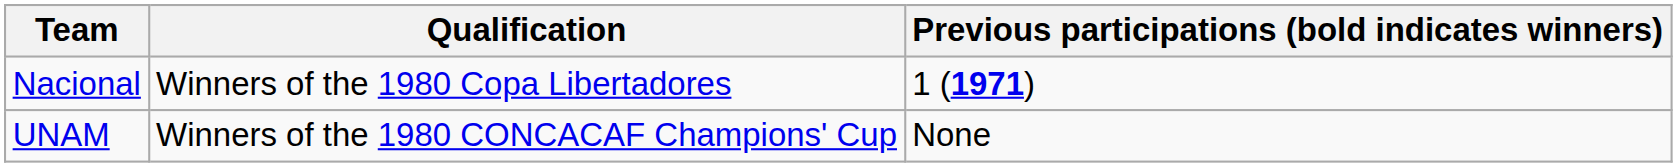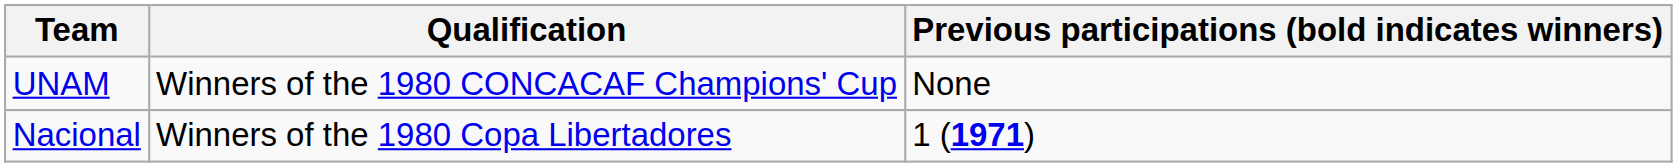rows swapped: UNAM <-> Nacional
